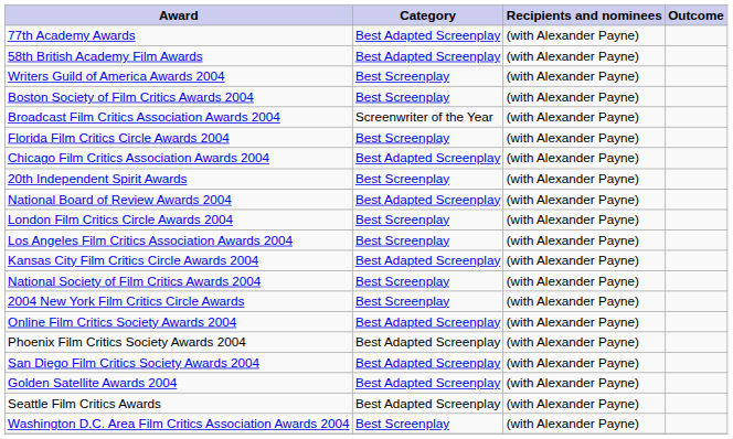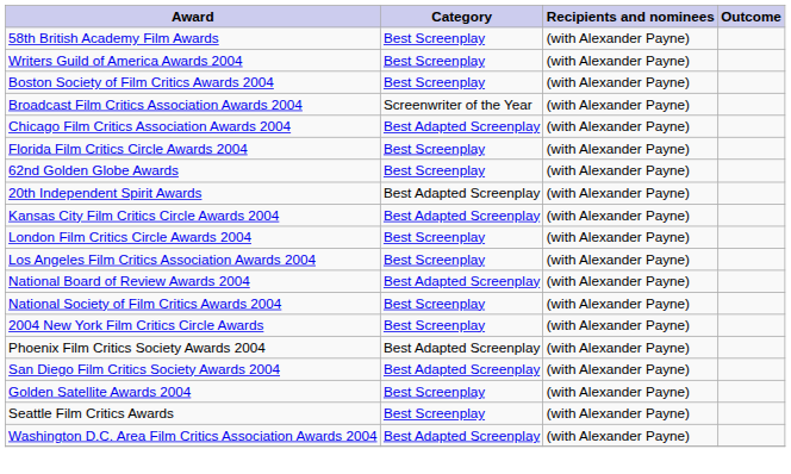- row: 77th Academy Awards | Best Adapted Screenplay | (with Alexander Payne)
58th British Academy Film Awards | Category: Best Adapted Screenplay -> Best Screenplay
rows swapped: Chicago Film Critics Association Awards 2004 <-> Florida Film Critics Circle Awards 2004
+ row: 62nd Golden Globe Awards | Best Screenplay | (with Alexander Payne)
20th Independent Spirit Awards | Category: Best Screenplay -> Best Adapted Screenplay
rows swapped: Kansas City Film Critics Circle Awards 2004 <-> National Board of Review Awards 2004
- row: Online Film Critics Society Awards 2004 | Best Adapted Screenplay | (with Alexander Payne)
Golden Satellite Awards 2004 | Category: Best Adapted Screenplay -> Best Screenplay
Seattle Film Critics Awards | Category: Best Adapted Screenplay -> Best Screenplay
Washington D.C. Area Film Critics Association Awards 2004 | Category: Best Screenplay -> Best Adapted Screenplay
